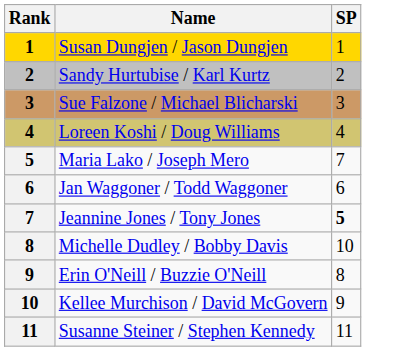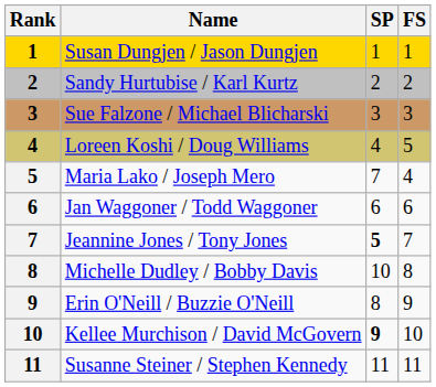+ column: FS | 1 | 2 | 3 | 5 | 4 | 6 | 7 | 8 | 9 | 10 | 11
Kellee Murchison / David McGovern | SP: normal -> bold
